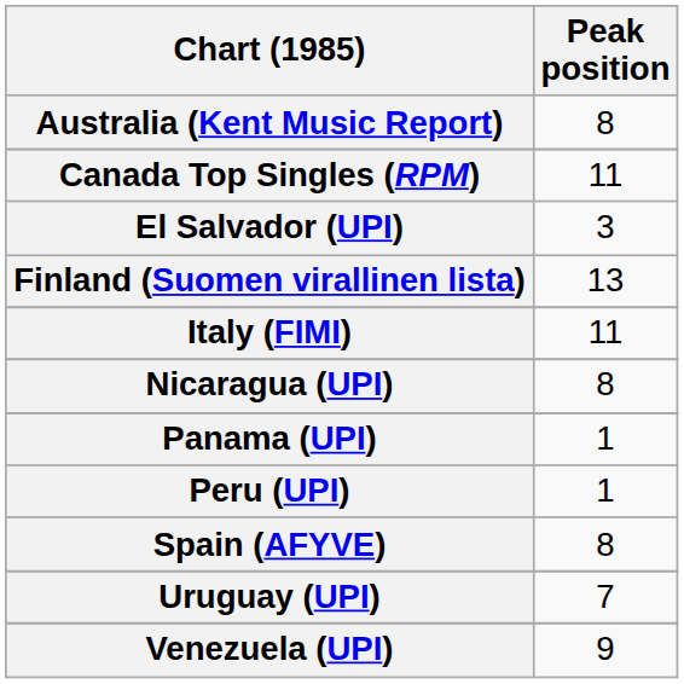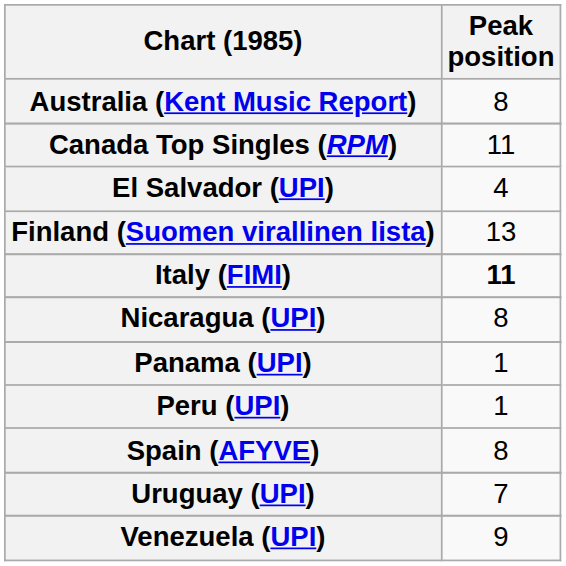El Salvador (UPI) | Peak position: 3 -> 4
Italy (FIMI) | Peak position: normal -> bold
